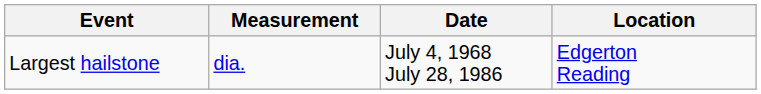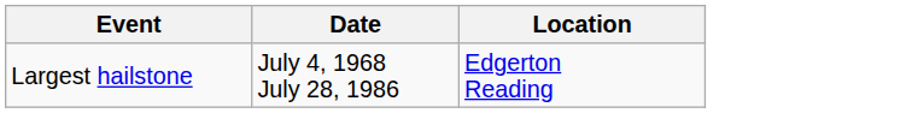- column: Measurement | dia.
